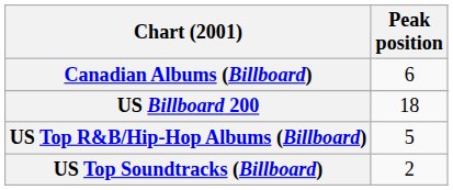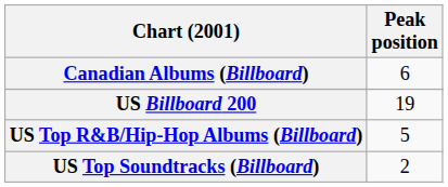US Billboard 200 | Peak position: 18 -> 19
